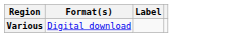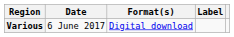+ column: Date | 6 June 2017
